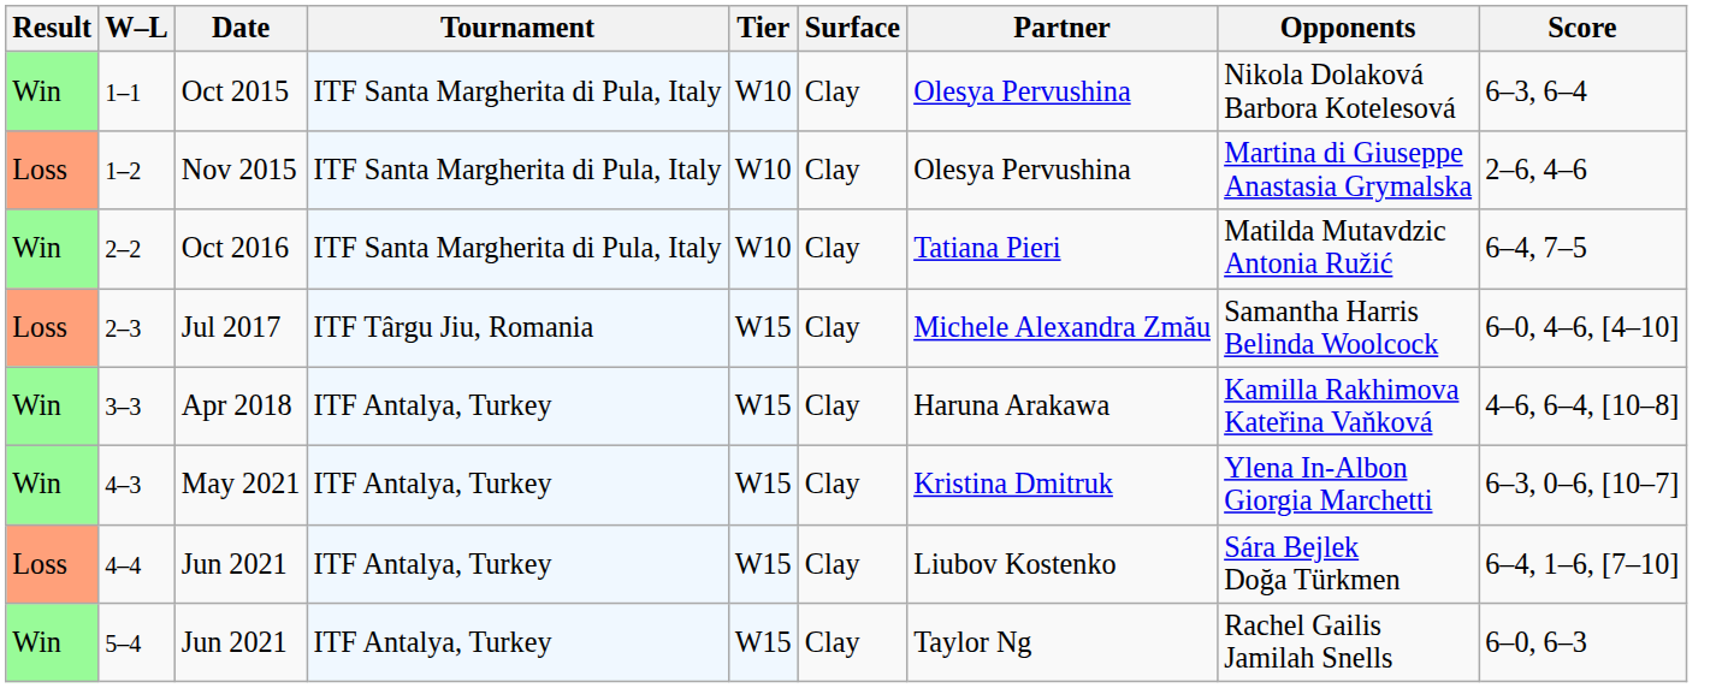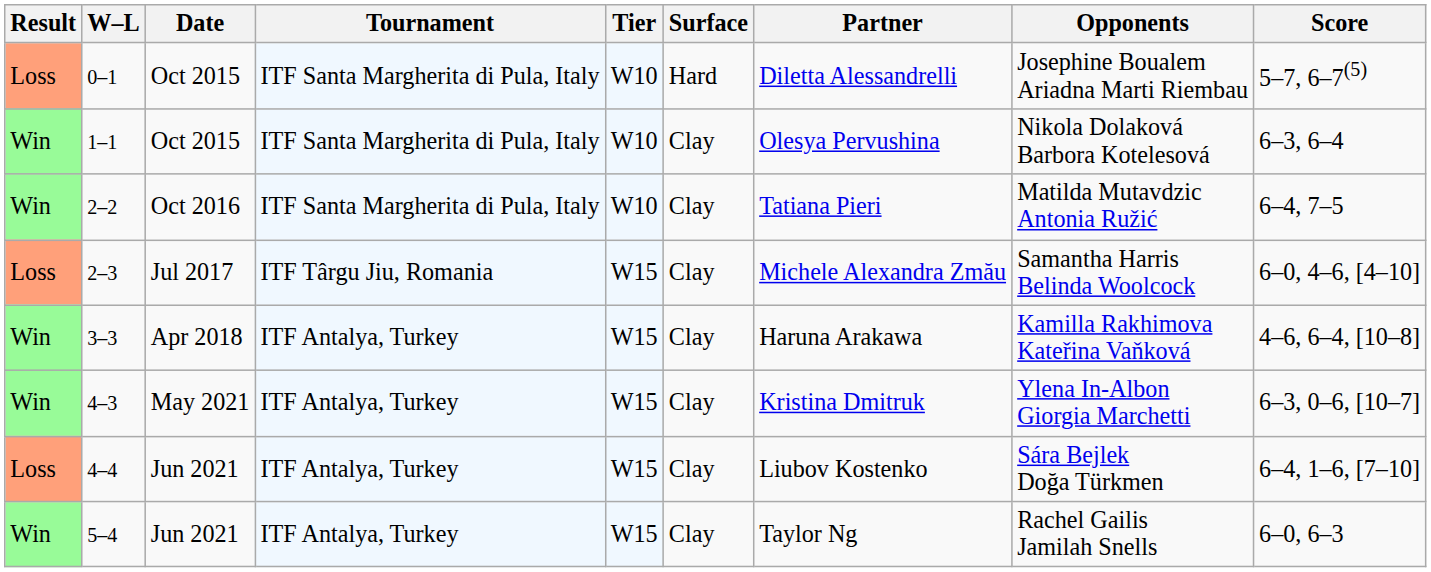+ row: Loss | 0–1 | Oct 2015 | ITF Santa Margherita di Pula, Italy | W10 | Hard | Diletta Alessandrelli | Josephine Boualem Ariadna Marti Riembau | 5–7, 6–7(5)
- row: Loss | 1–2 | Nov 2015 | ITF Santa Margherita di Pula, Italy | W10 | Clay | Olesya Pervushina | Martina di Giuseppe Anastasia Grymalska | 2–6, 4–6
